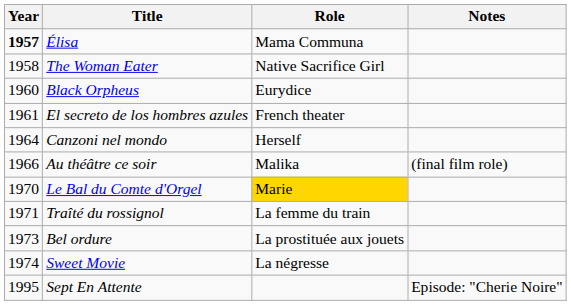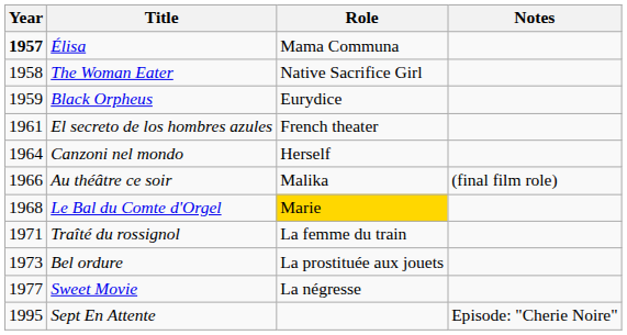Black Orpheus | Year: 1960 -> 1959
Le Bal du Comte d'Orgel | Year: 1970 -> 1968
Sweet Movie | Year: 1974 -> 1977
